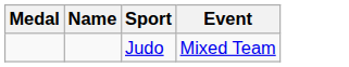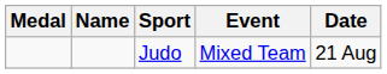+ column: Date | 21 Aug
